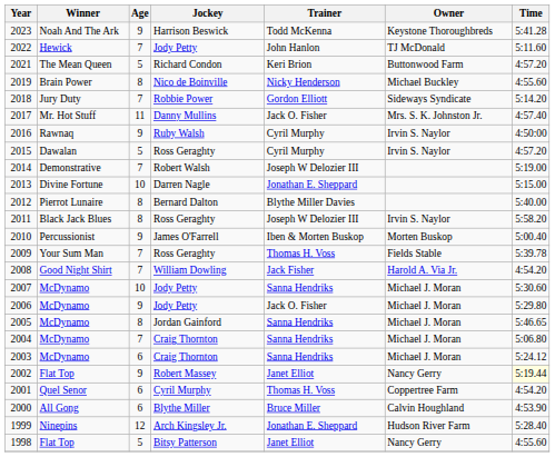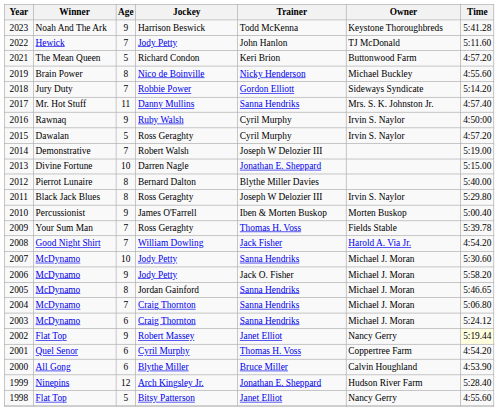2017 | Trainer: Jack O. Fisher -> Sanna Hendriks
2011 | Time: 5:58.20 -> 5:29.80
2006 | Time: 5:29.80 -> 5:58.20
